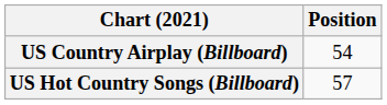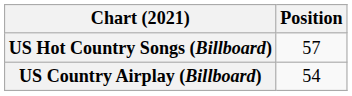rows swapped: US Country Airplay (Billboard) <-> US Hot Country Songs (Billboard)
